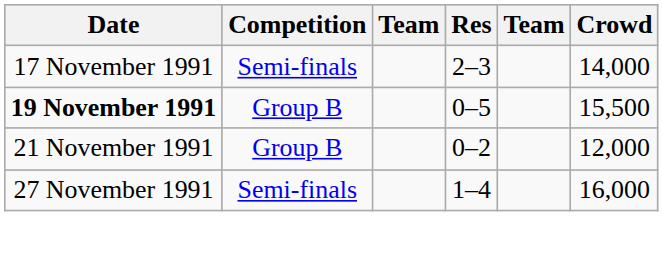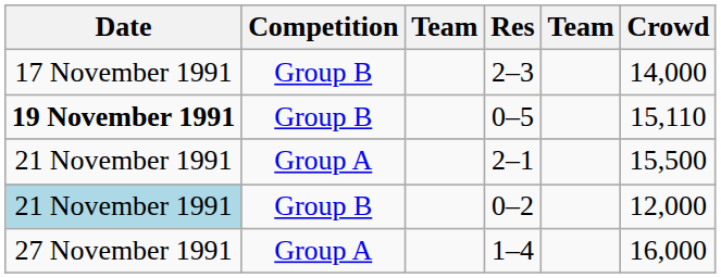2–3 | Competition: Semi-finals -> Group B
0–5 | Crowd: 15,500 -> 15,110
+ row: 21 November 1991 | Group A | 2–1 | 15,500
0–2 | Date: no background -> lightblue background
1–4 | Competition: Semi-finals -> Group A
